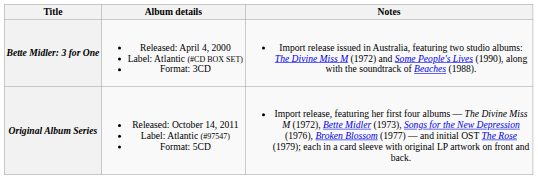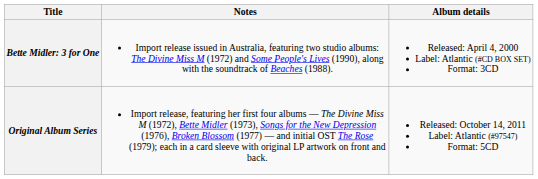columns swapped: Album details <-> Notes
